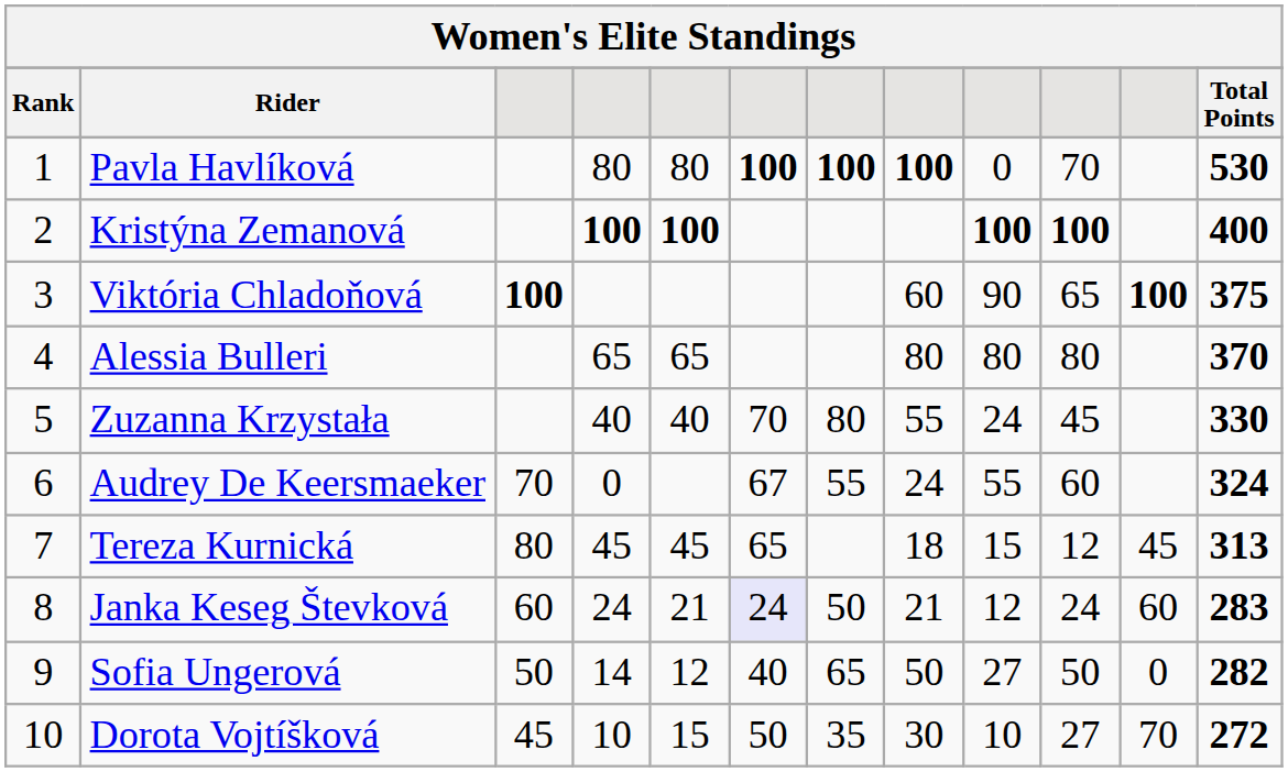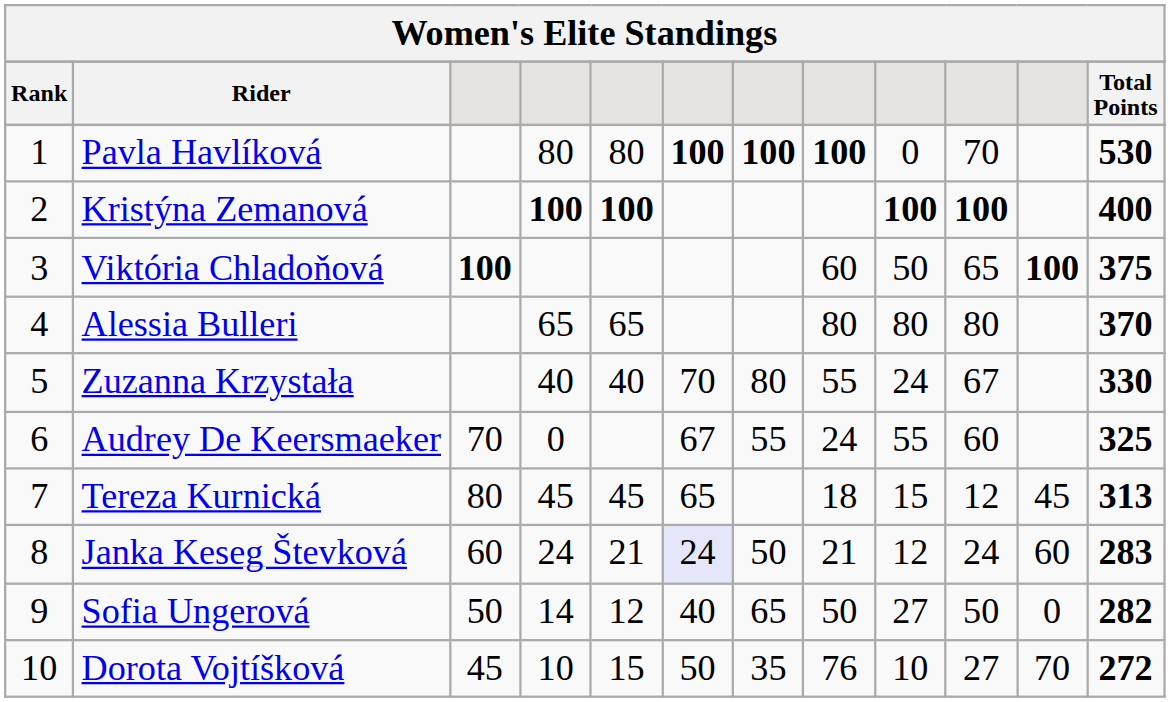Viktória Chladoňová | column 9: 90 -> 50
Zuzanna Krzystała | column 10: 45 -> 67
Audrey De Keersmaeker | Total Points: 324 -> 325
Dorota Vojtíšková | column 8: 30 -> 76
